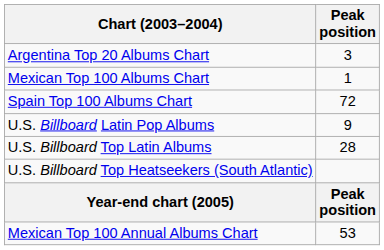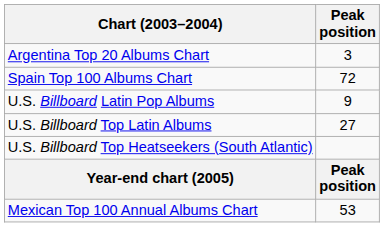- row: Mexican Top 100 Albums Chart | 1
U.S. Billboard Top Latin Albums | Peak position: 28 -> 27
